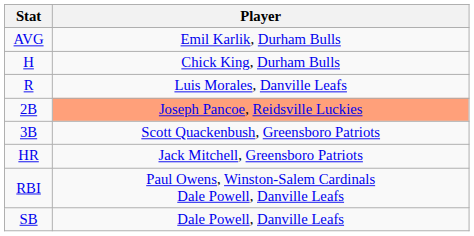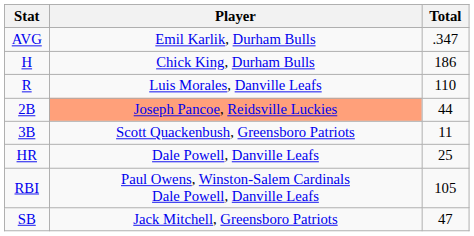+ column: Total | .347 | 186 | 110 | 44 | 11 | 25 | 105 | 47
HR | Player: Jack Mitchell, Greensboro Patriots -> Dale Powell, Danville Leafs
SB | Player: Dale Powell, Danville Leafs -> Jack Mitchell, Greensboro Patriots
